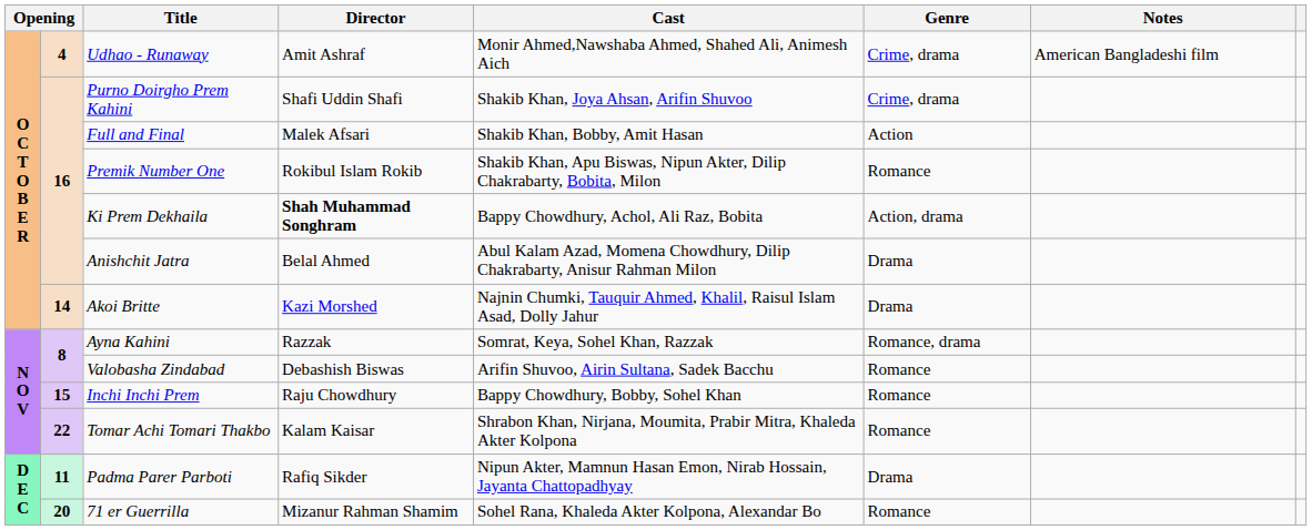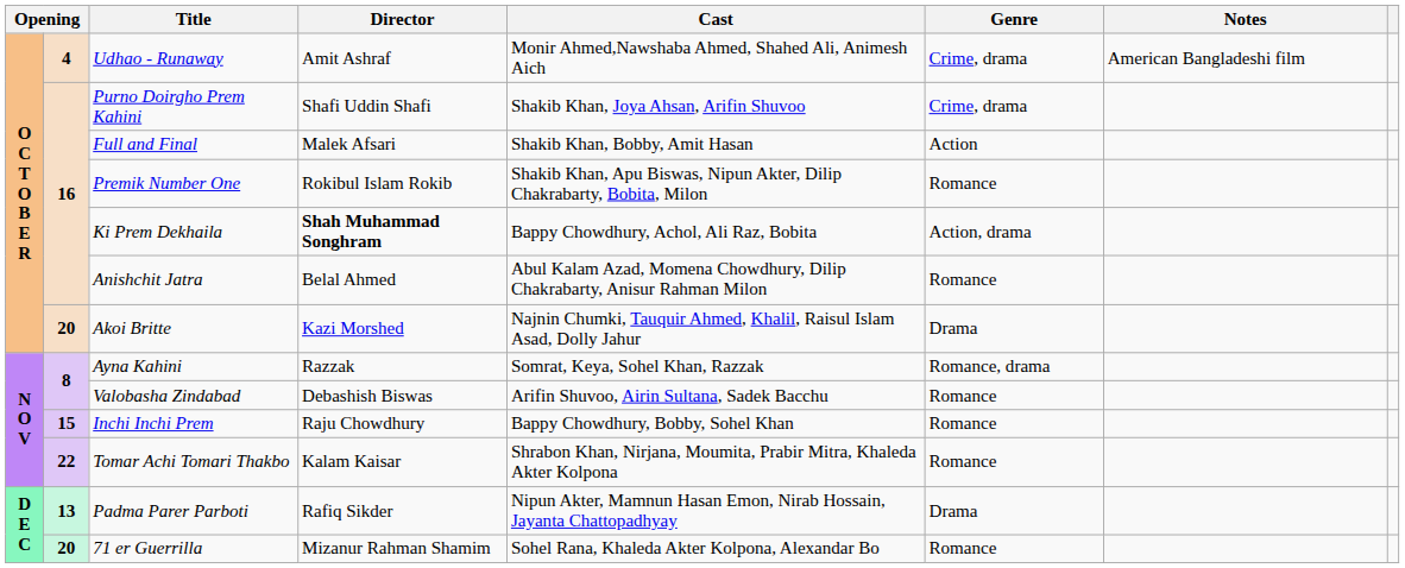Anishchit Jatra | Genre: Drama -> Romance
Akoi Britte | column 2: 14 -> 20
Padma Parer Parboti | column 2: 11 -> 13
